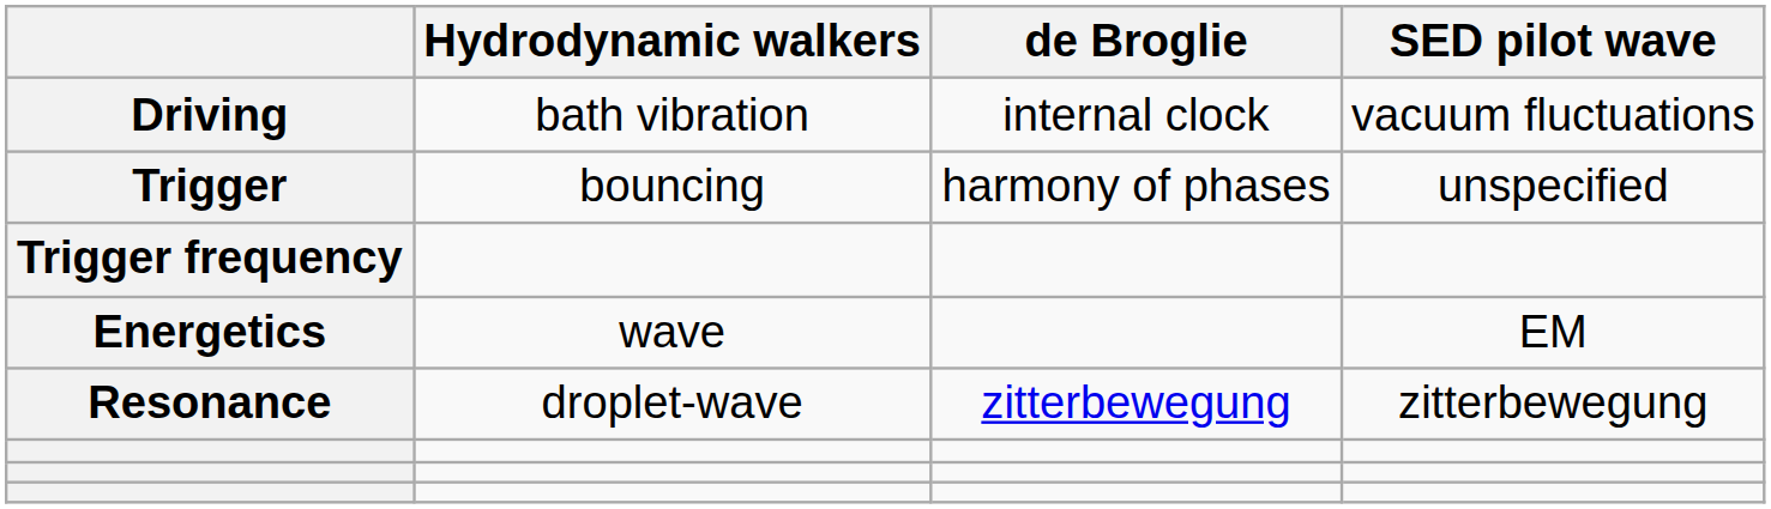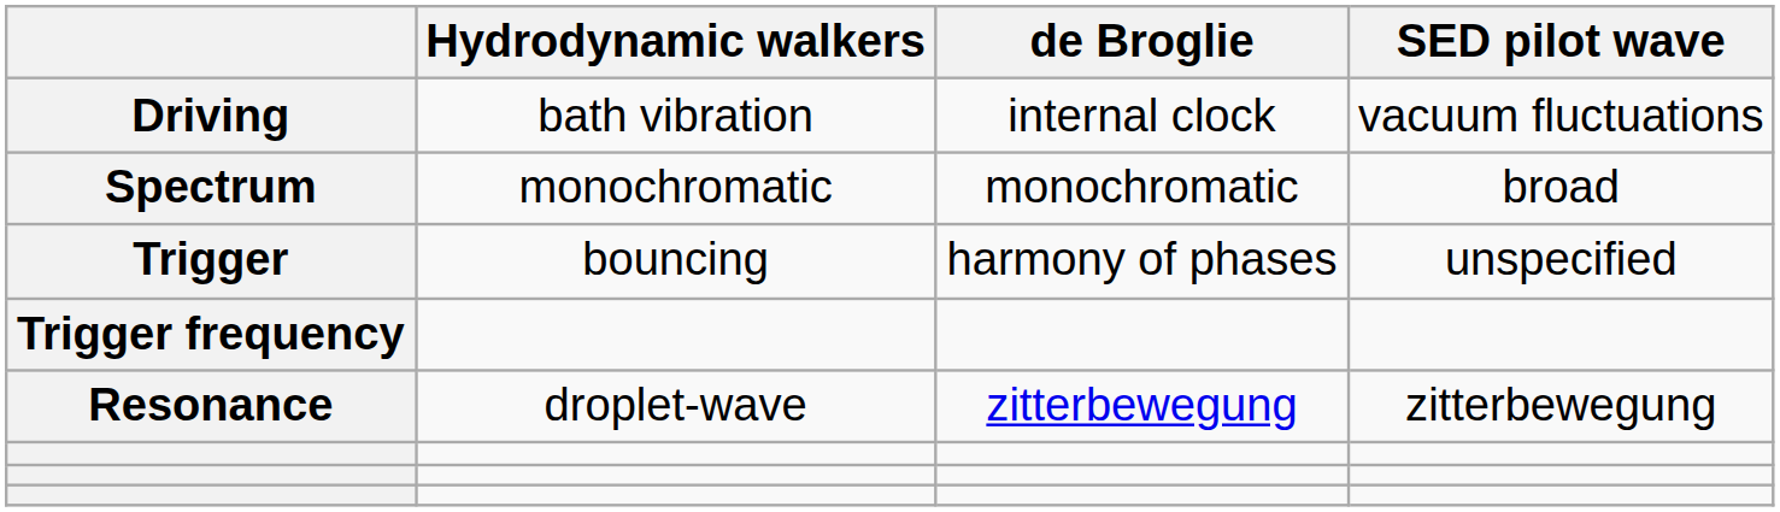+ row: Spectrum | monochromatic | monochromatic | broad
- row: Energetics | wave | EM
